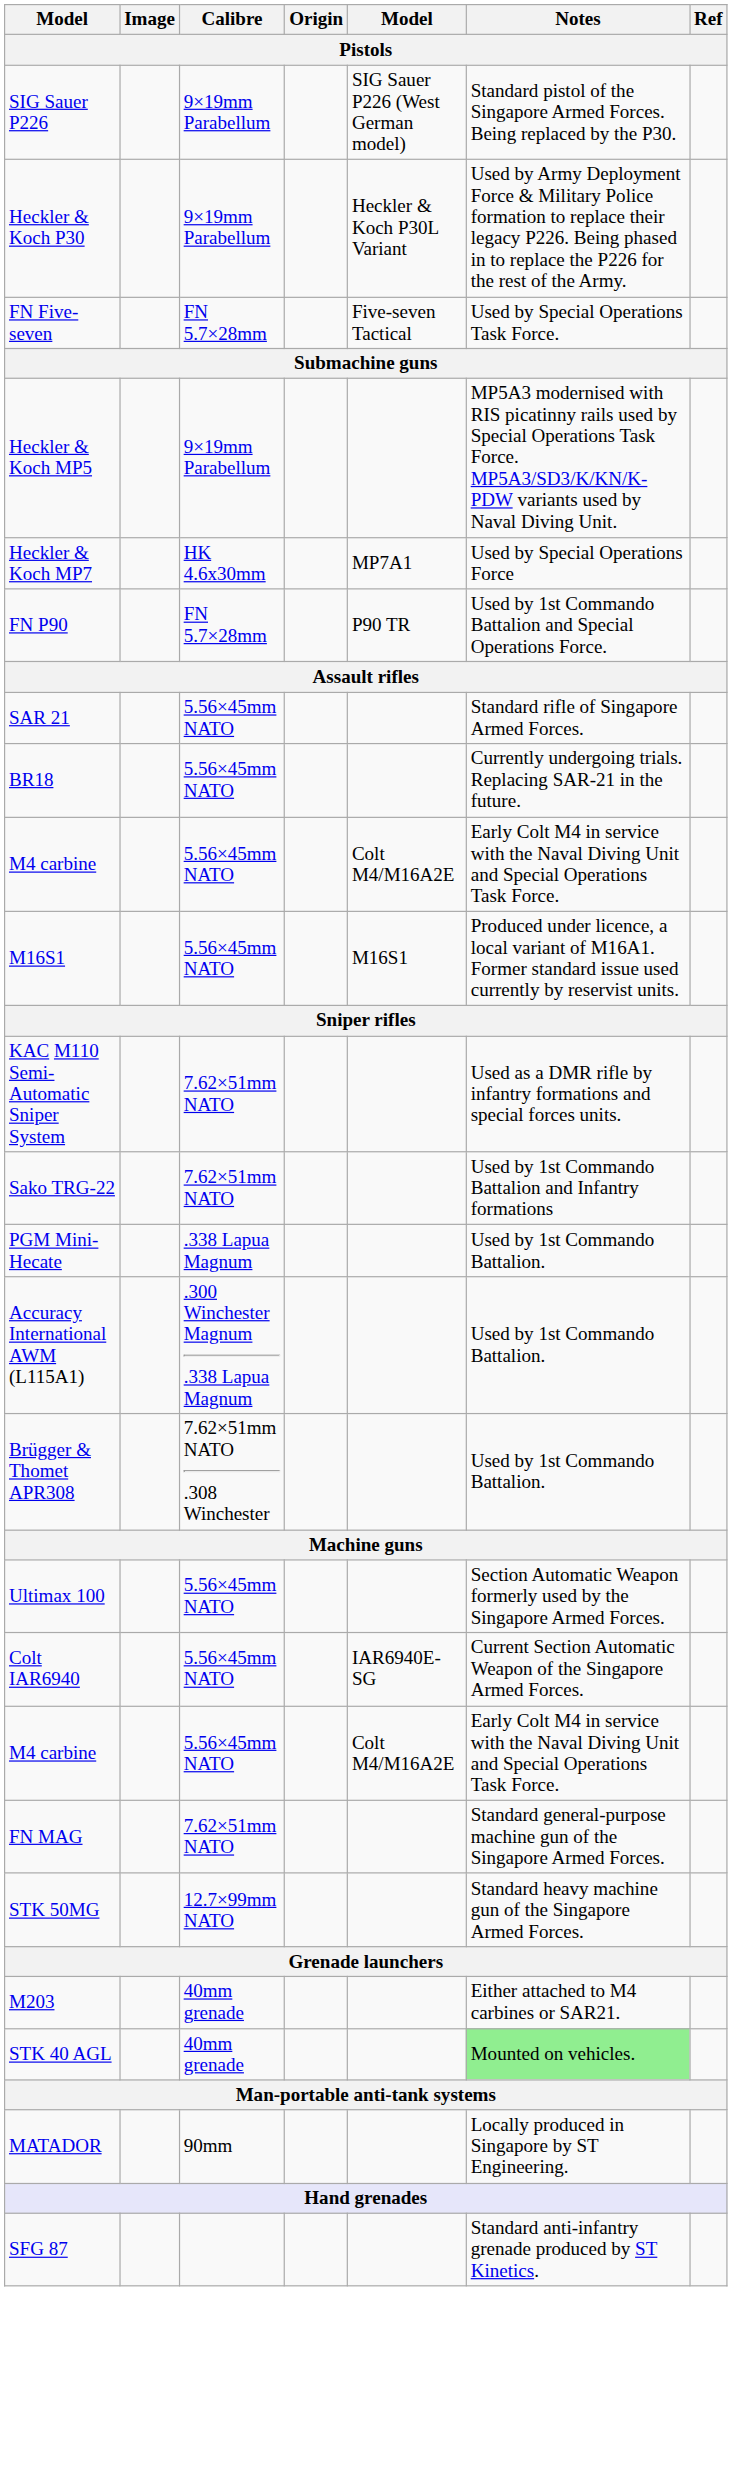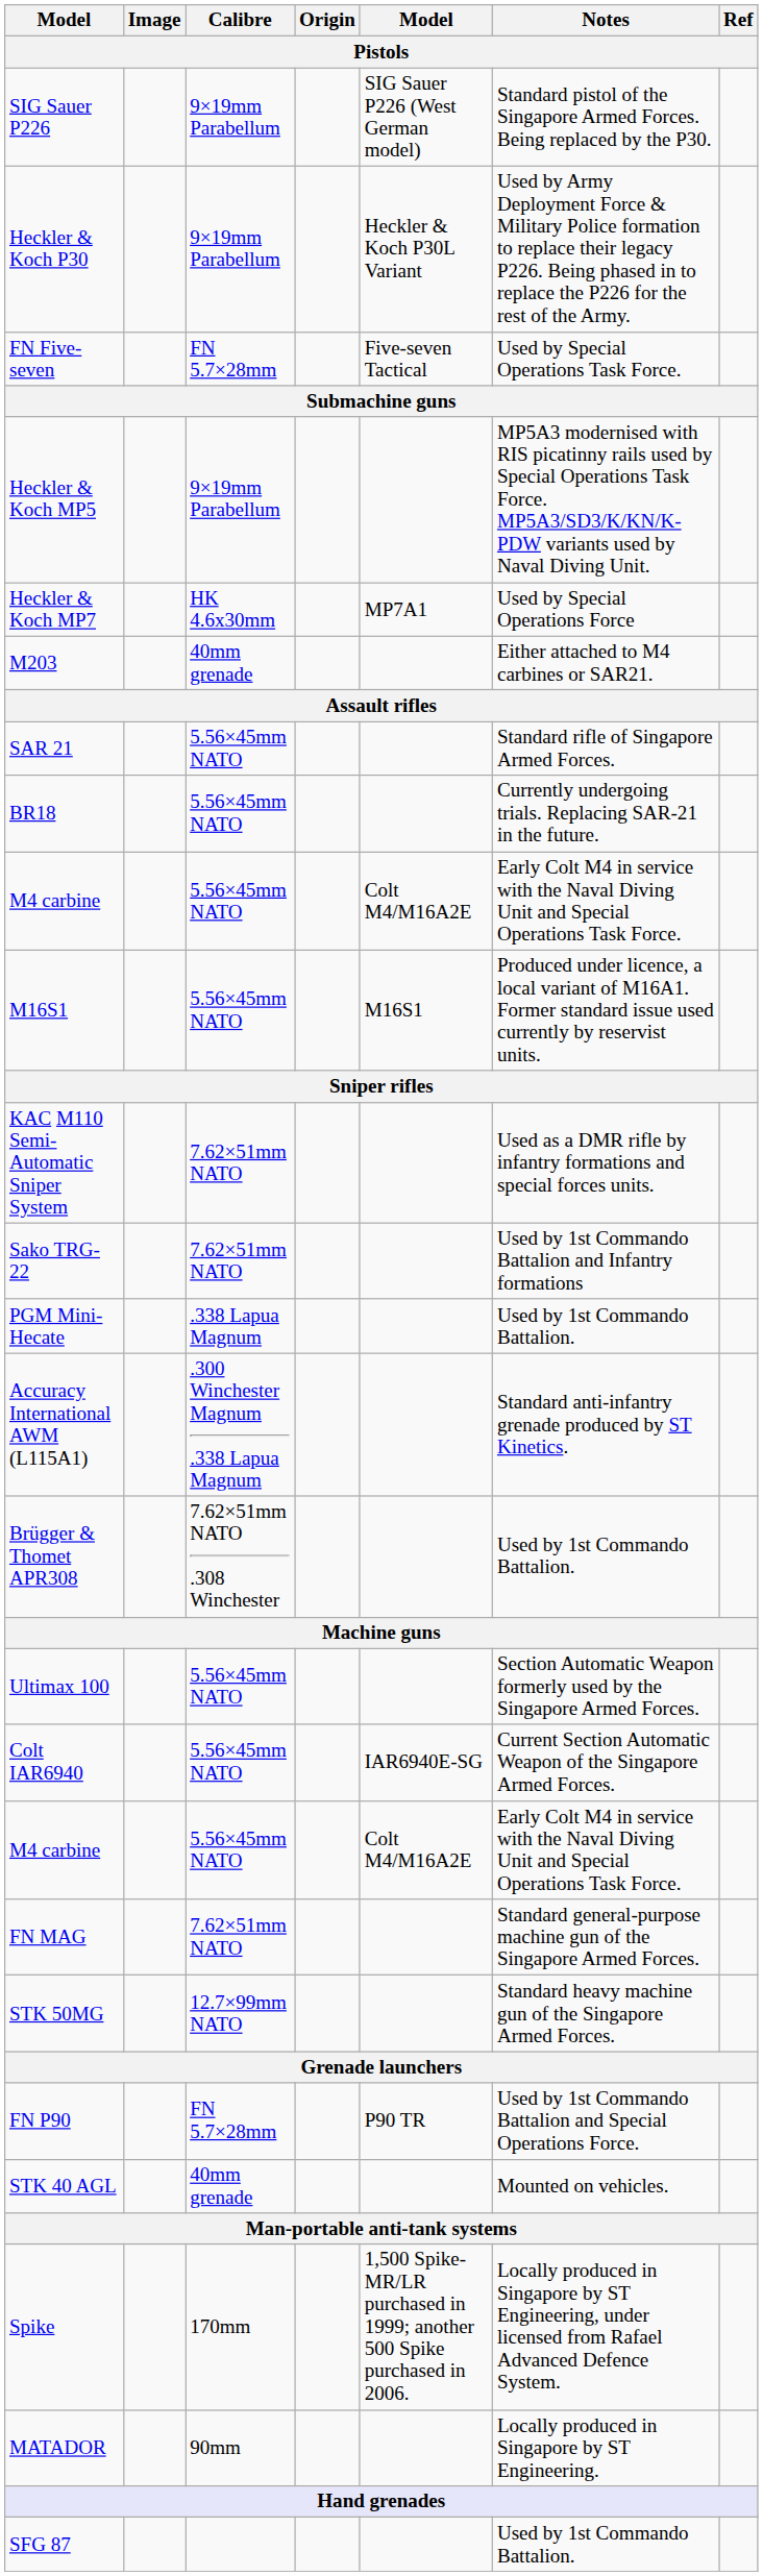rows swapped: FN P90 <-> M203
Accuracy International AWM (L115A1) | Notes: Used by 1st Commando Battalion. -> Standard anti-infantry grenade produced by ST Kinetics.
STK 40 AGL | Notes: lightgreen background -> no background
+ row: Spike | 170mm | 1,500 Spike-MR/LR purchased in 1999; another 500 Spike purchased in 2006. | Locally produced in Singapore by ST Engineering, under licensed from Rafael Advanced Defence System.
SFG 87 | Notes: Standard anti-infantry grenade produced by ST Kinetics. -> Used by 1st Commando Battalion.
